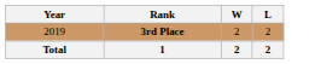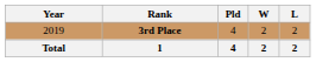+ column: Pld | 4 | 4
